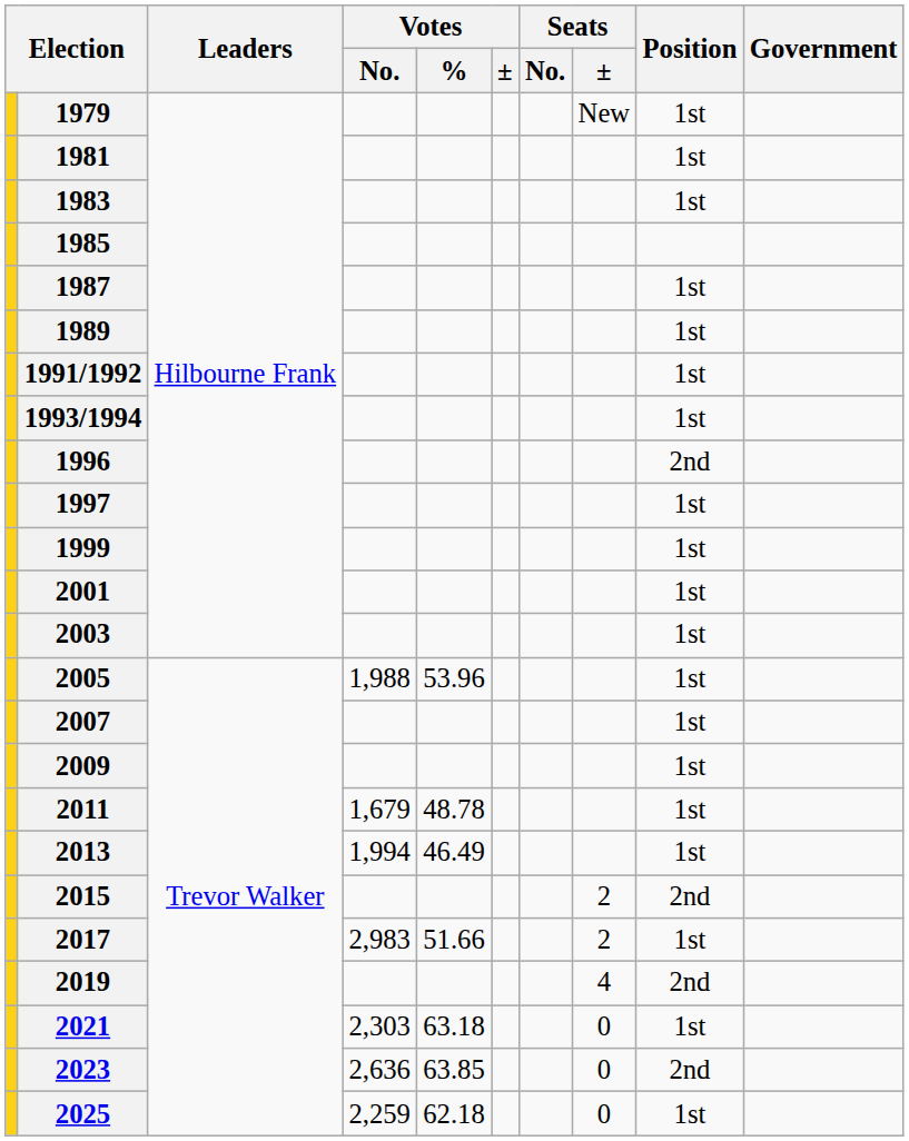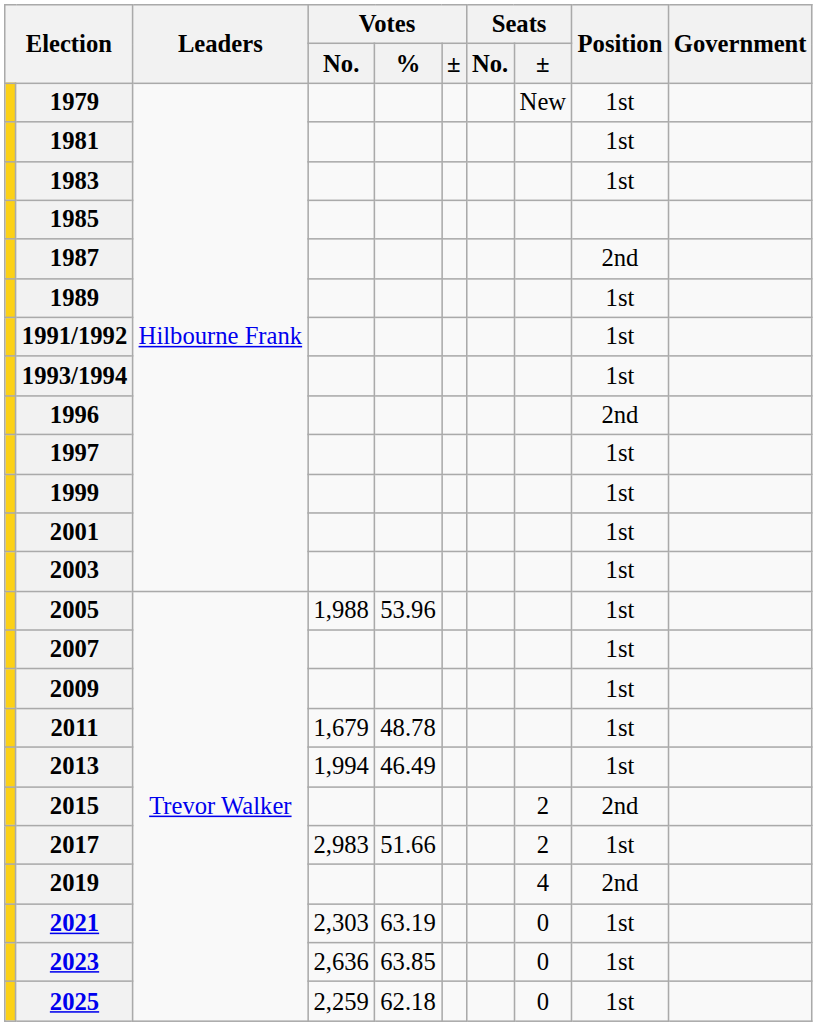1987 | Position: 1st -> 2nd
2021 | Votes / %: 63.18 -> 63.19
2023 | Position: 2nd -> 1st
